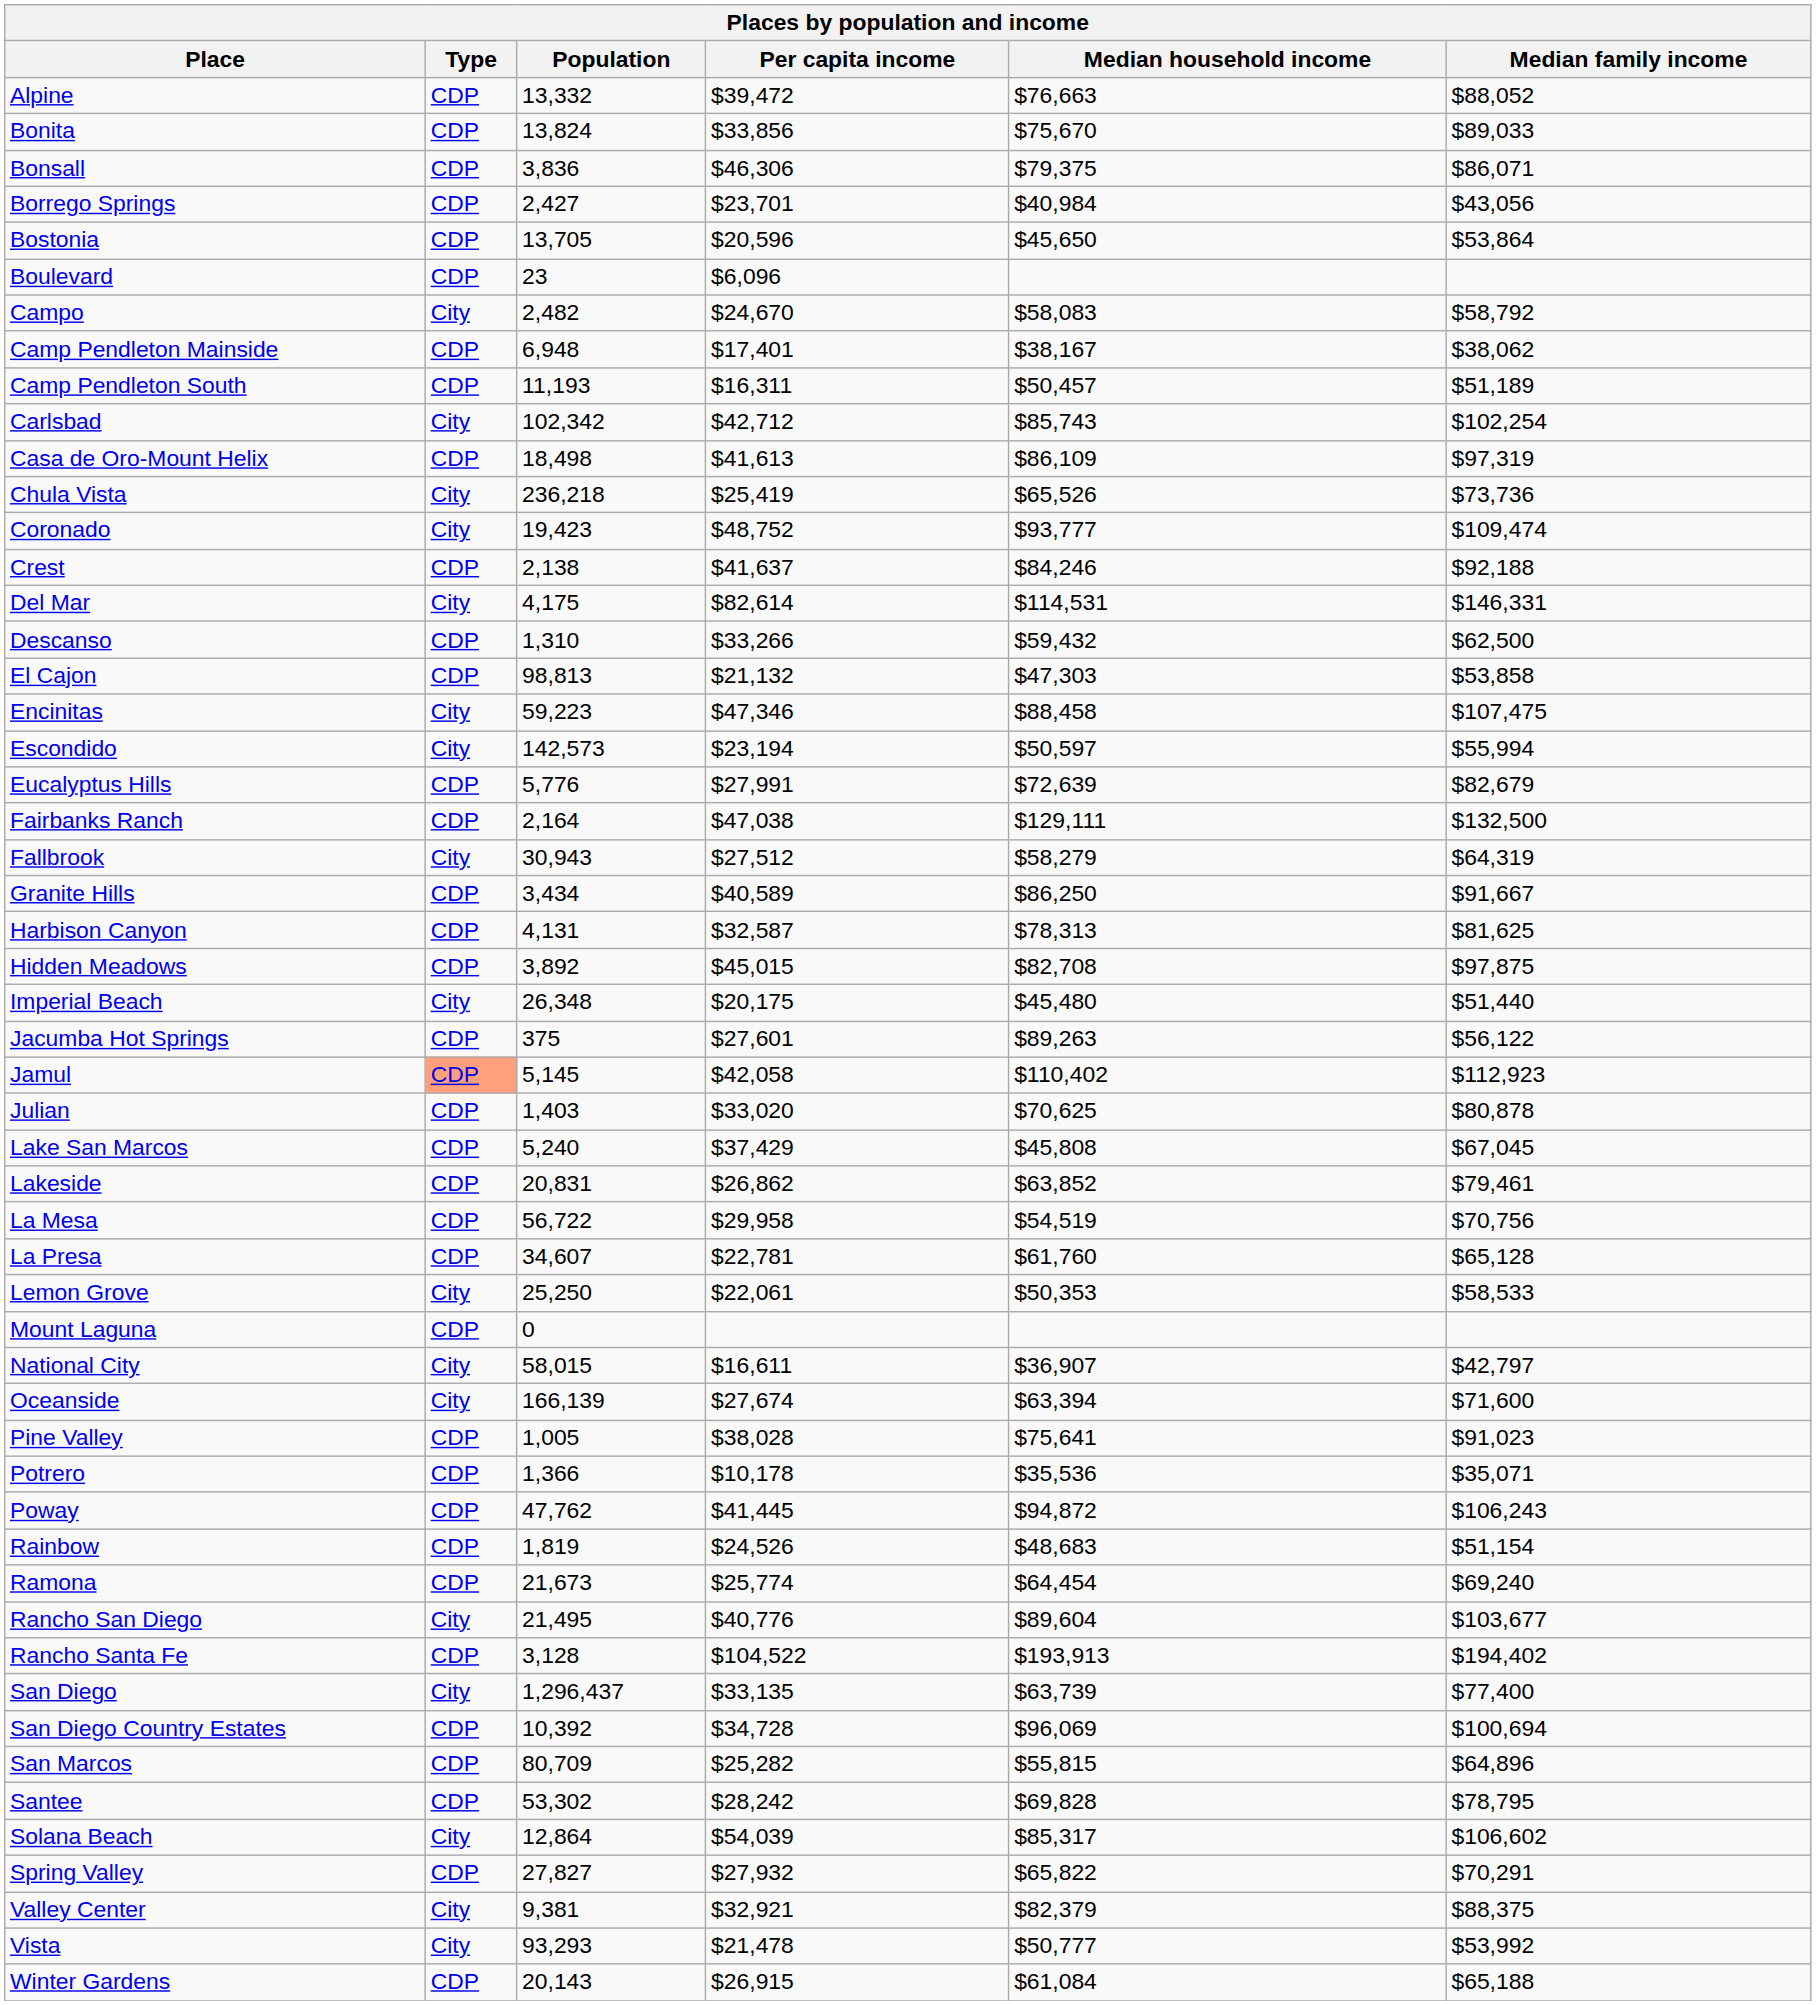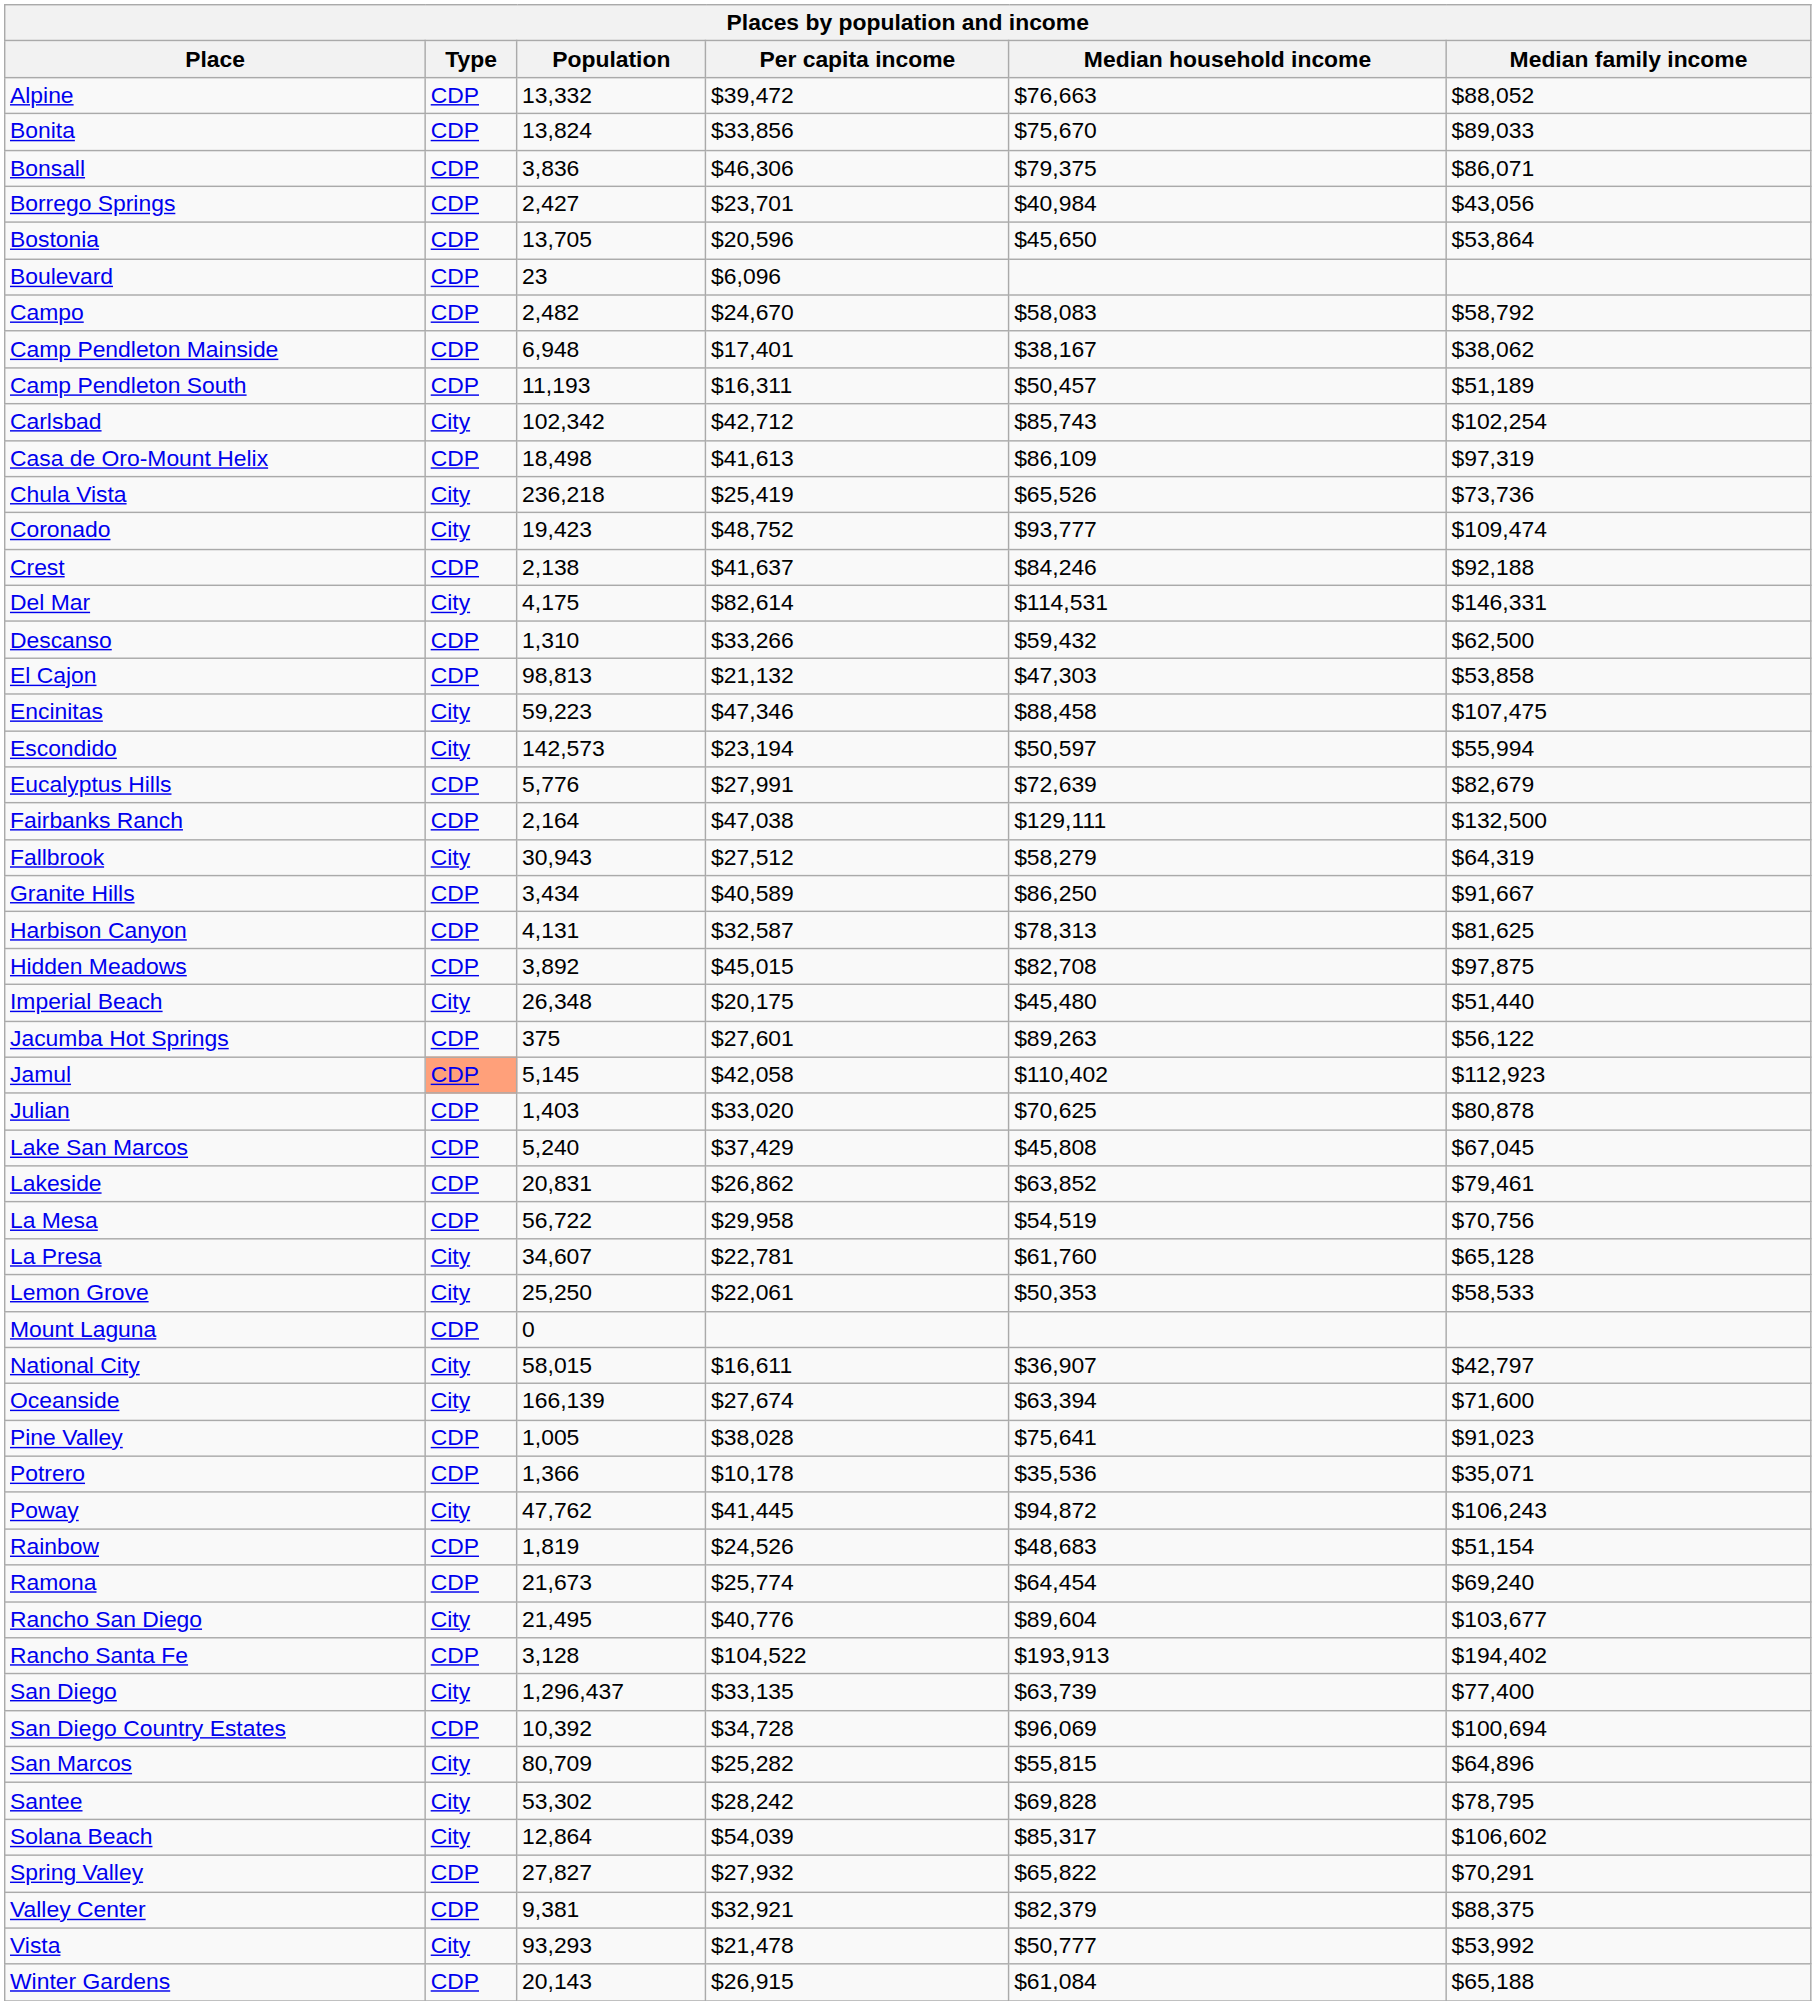Campo | Type: City -> CDP
La Presa | Type: CDP -> City
Poway | Type: CDP -> City
San Marcos | Type: CDP -> City
Santee | Type: CDP -> City
Valley Center | Type: City -> CDP
